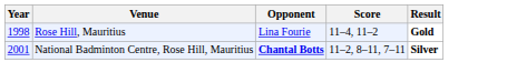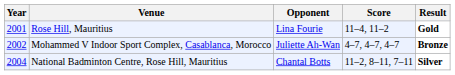Rose Hill, Mauritius | Year: 1998 -> 2001
+ row: 2002 | Mohammed V Indoor Sport Complex, Casablanca, Morocco | Juliette Ah-Wan | 4–7, 4–7, 4–7 | Bronze
National Badminton Centre, Rose Hill, Mauritius | Year: 2001 -> 2004
National Badminton Centre, Rose Hill, Mauritius | Opponent: bold -> normal
